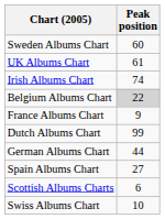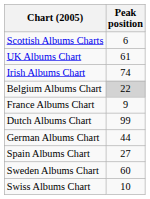rows swapped: Scottish Albums Charts <-> Sweden Albums Chart
